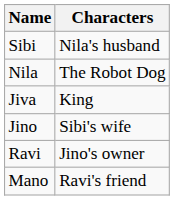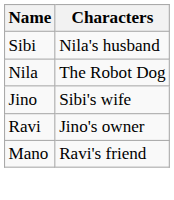- row: Jiva | King
